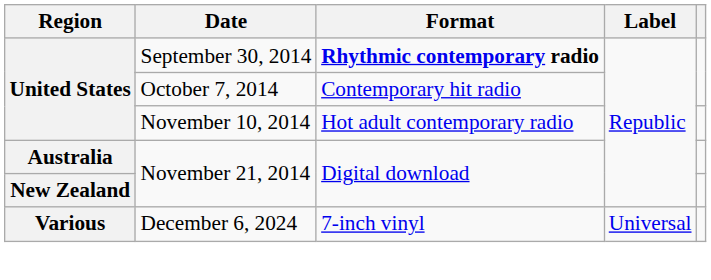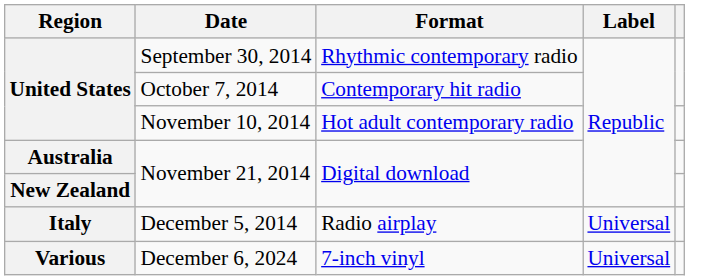September 30, 2014 | Format: bold -> normal
+ row: Italy | December 5, 2014 | Radio airplay | Universal
